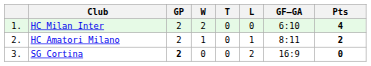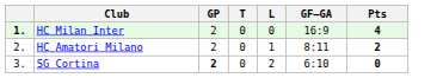- column: W | 2 | 1 | 0
HC Milan Inter | column 1: normal -> bold
HC Milan Inter | GF–GA: 6:10 -> 16:9
SG Cortina | GF–GA: 16:9 -> 6:10
